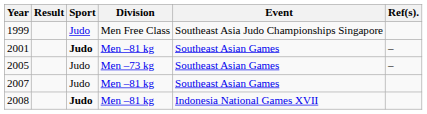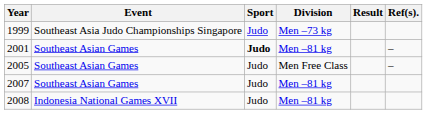columns swapped: Event <-> Result
1999 | Division: Men Free Class -> Men –73 kg
2005 | Division: Men –73 kg -> Men Free Class
2008 | Sport: bold -> normal
